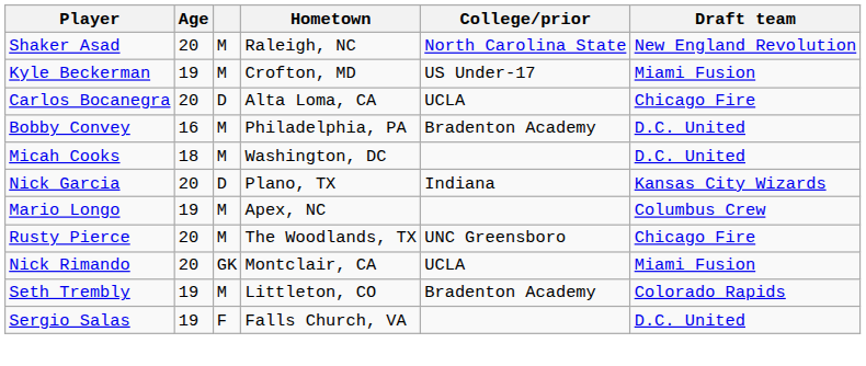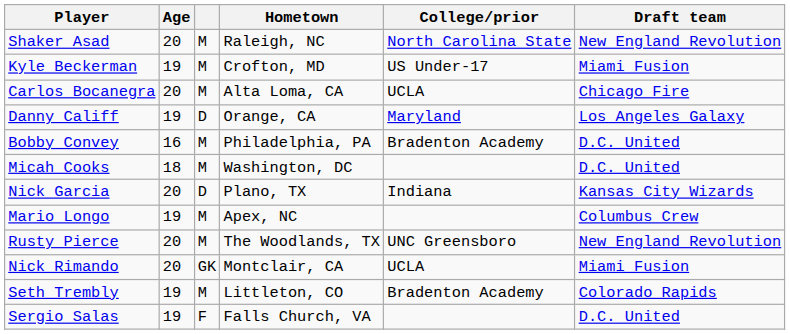Carlos Bocanegra | column 3: D -> M
+ row: Danny Califf | 19 | D | Orange, CA | Maryland | Los Angeles Galaxy
Rusty Pierce | Draft team: Chicago Fire -> New England Revolution
